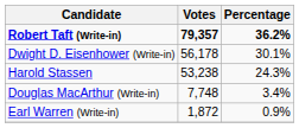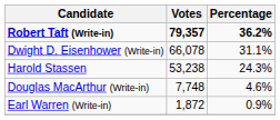Dwight D. Eisenhower (Write-in) | Votes: 56,178 -> 66,078
Dwight D. Eisenhower (Write-in) | Percentage: 30.1% -> 31.1%
Douglas MacArthur (Write-in) | Percentage: 3.4% -> 4.6%
